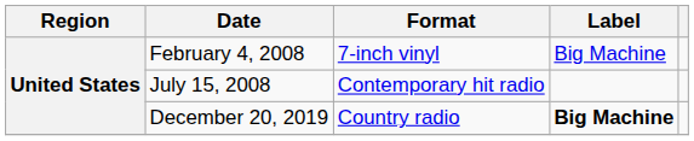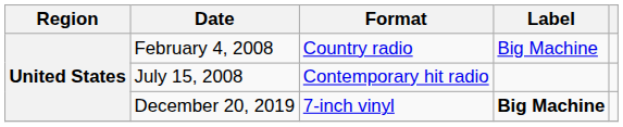February 4, 2008 | Format: 7-inch vinyl -> Country radio
December 20, 2019 | Format: Country radio -> 7-inch vinyl
